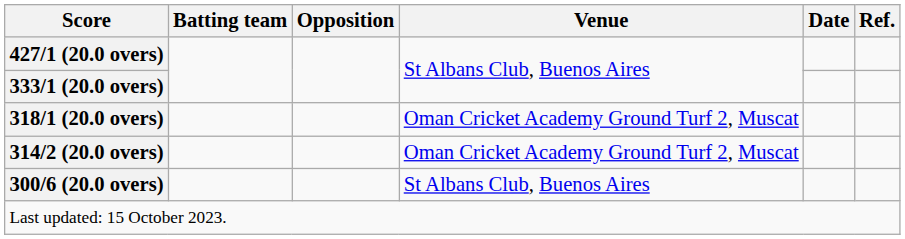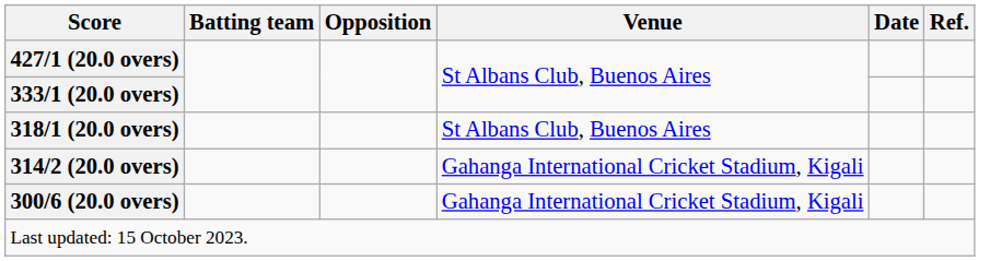318/1 (20.0 overs) | Venue: Oman Cricket Academy Ground Turf 2, Muscat -> St Albans Club, Buenos Aires
314/2 (20.0 overs) | Venue: Oman Cricket Academy Ground Turf 2, Muscat -> Gahanga International Cricket Stadium, Kigali
300/6 (20.0 overs) | Venue: St Albans Club, Buenos Aires -> Gahanga International Cricket Stadium, Kigali
